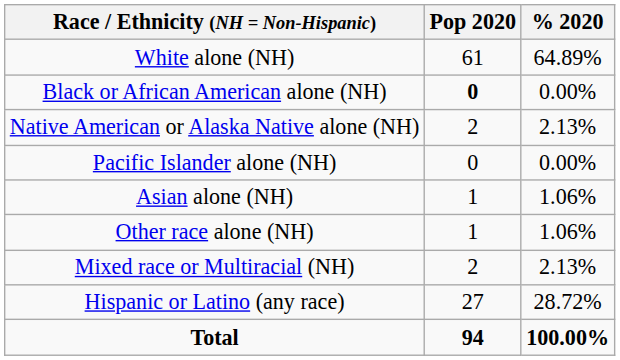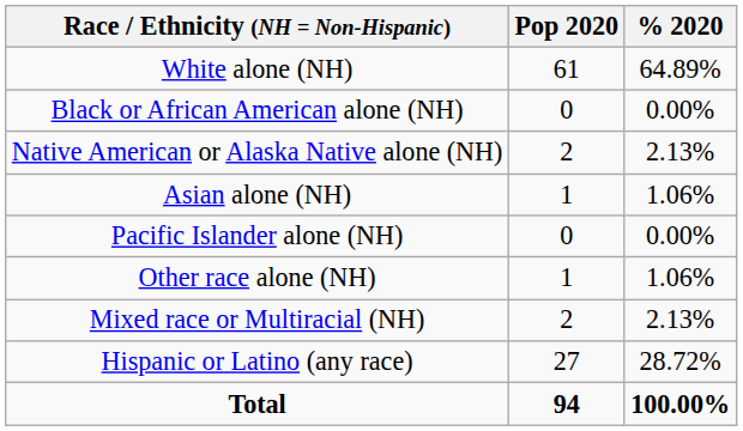Black or African American alone (NH) | Pop 2020: bold -> normal
rows swapped: Asian alone (NH) <-> Pacific Islander alone (NH)
